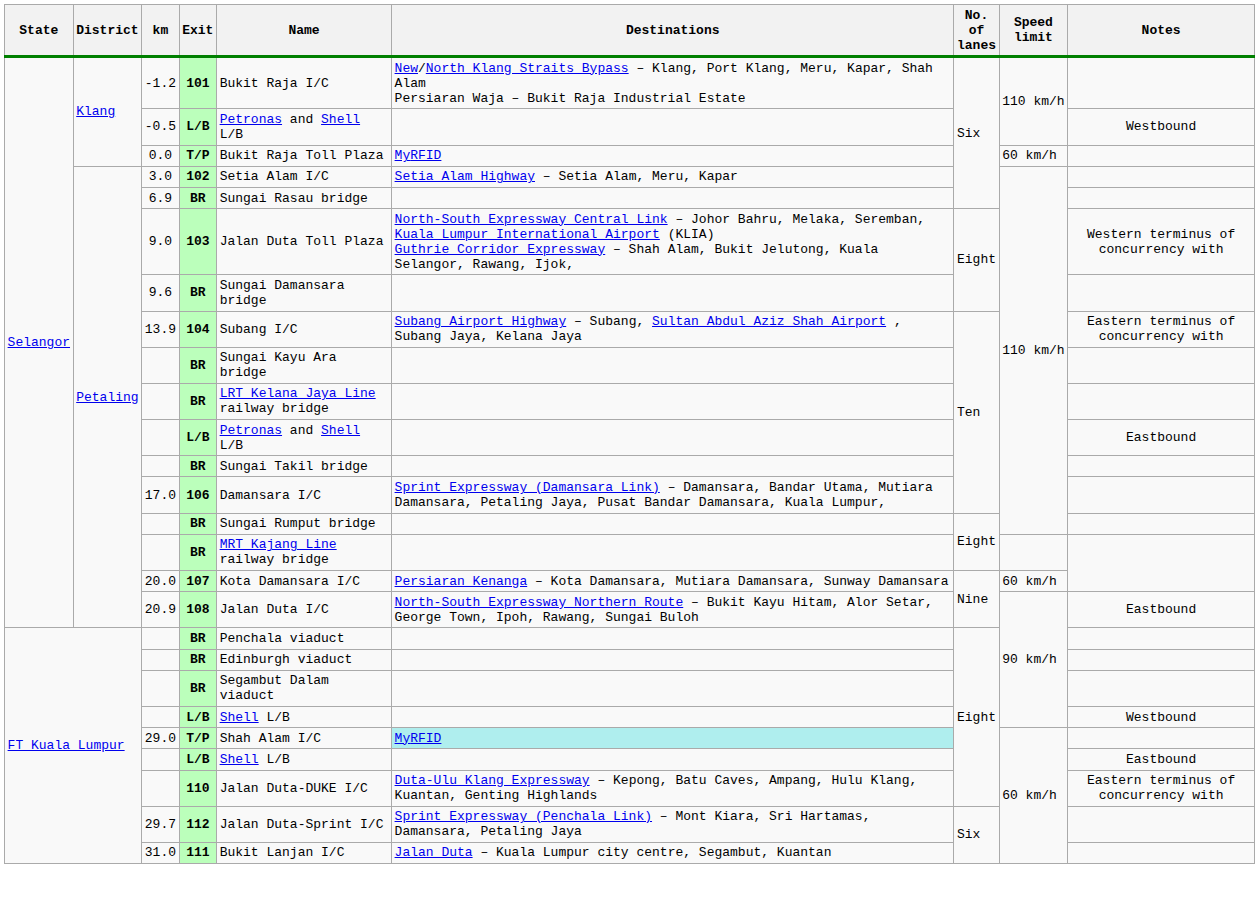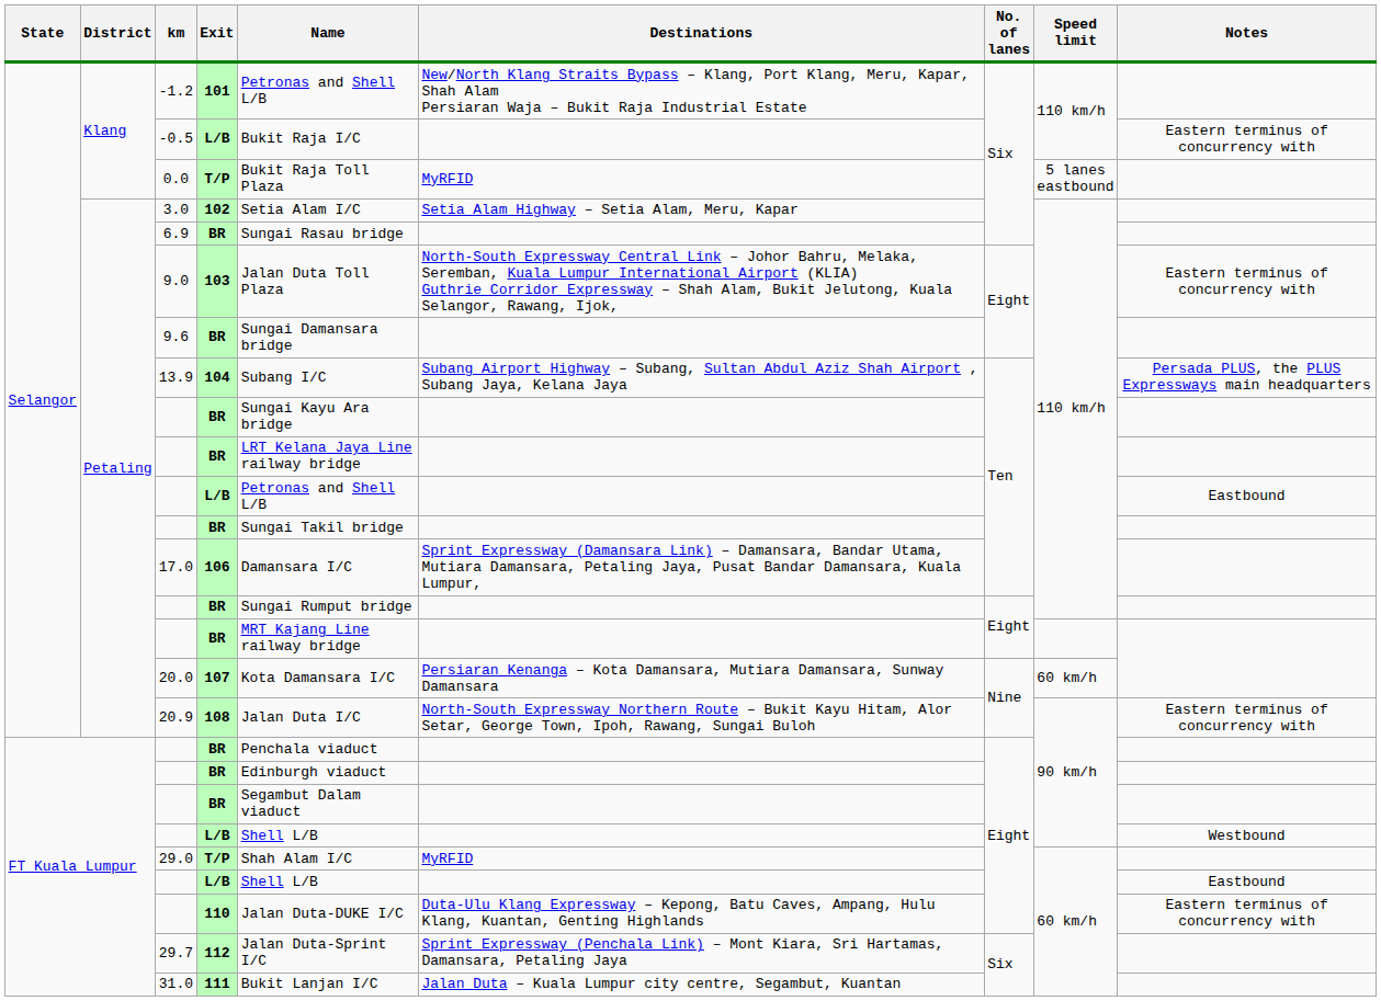-1.2 | Name: Bukit Raja I/C -> Petronas and Shell L/B
-0.5 | Name: Petronas and Shell L/B -> Bukit Raja I/C
-0.5 | Notes: Westbound -> Eastern terminus of concurrency with
0.0 | Speed limit: 60 km/h -> 5 lanes eastbound
9.0 | Notes: Western terminus of concurrency with -> Eastern terminus of concurrency with
13.9 | Notes: Eastern terminus of concurrency with -> Persada PLUS, the PLUS Expressways main headquarters
20.9 | Notes: Eastbound -> Eastern terminus of concurrency with
29.0 | Destinations: paleturquoise background -> no background
